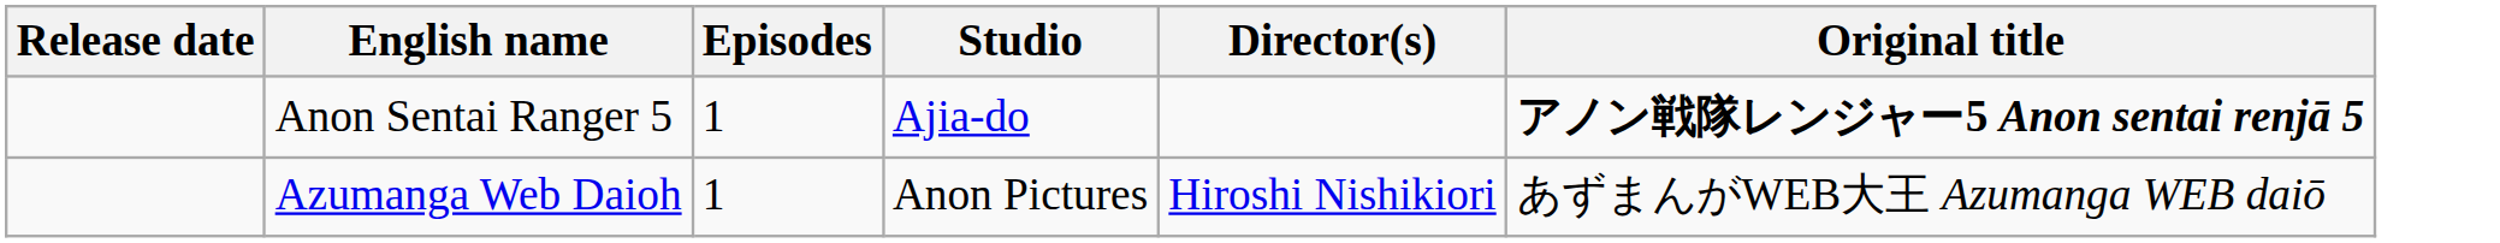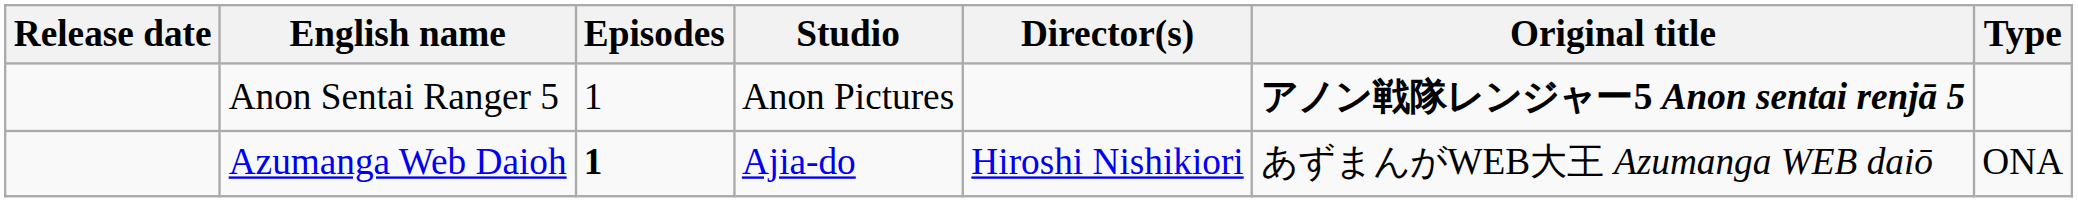+ column: Type | ONA
Anon Sentai Ranger 5 | Studio: Ajia-do -> Anon Pictures
Azumanga Web Daioh | Episodes: normal -> bold
Azumanga Web Daioh | Studio: Anon Pictures -> Ajia-do
